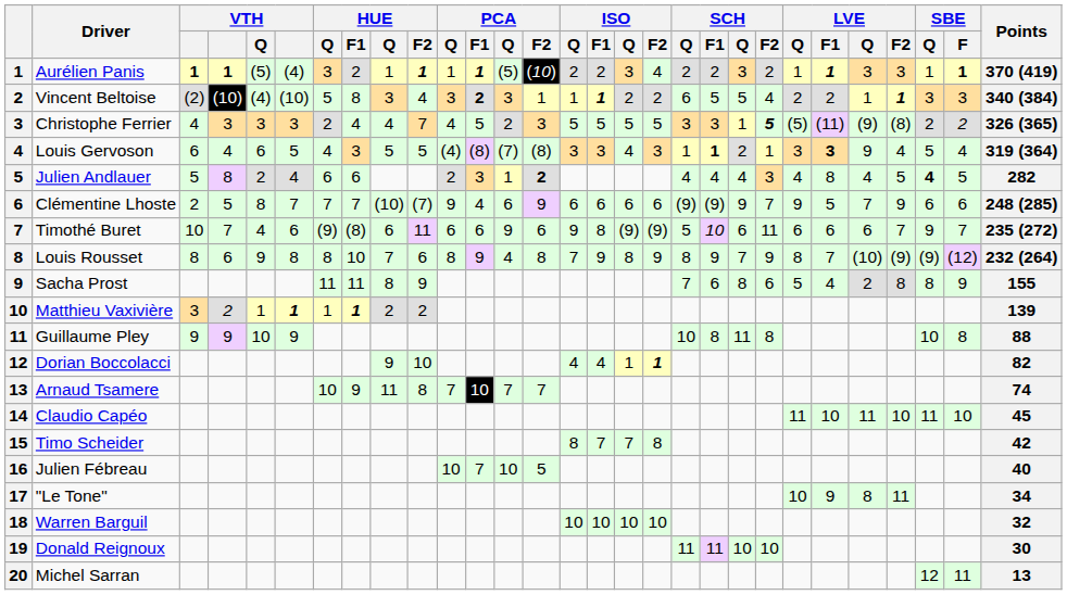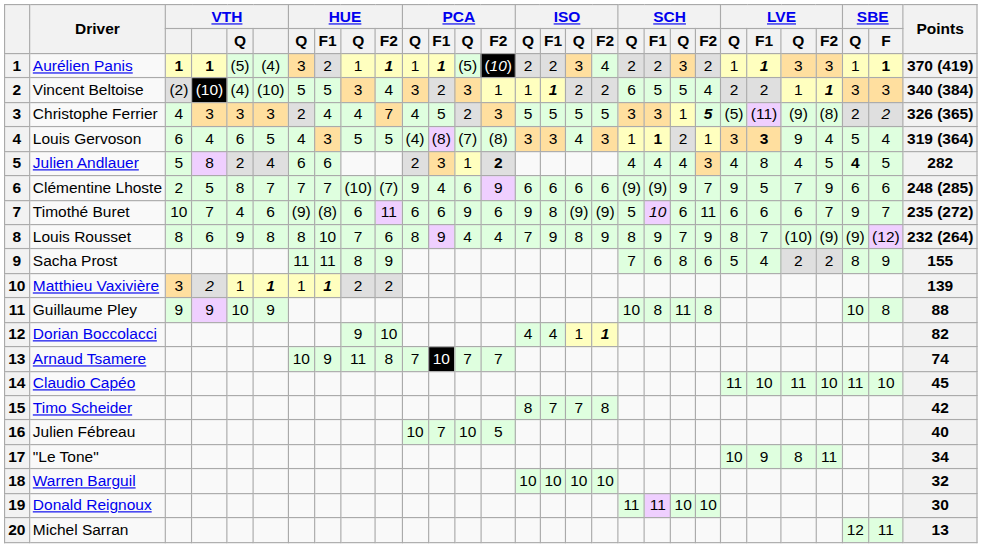Vincent Beltoise | HUE / F1: 8 -> 5
Vincent Beltoise | PCA / F1: bold -> normal
Louis Rousset | PCA / F2: 8 -> 4
Sacha Prost | LVE / F2: 8 -> 2
